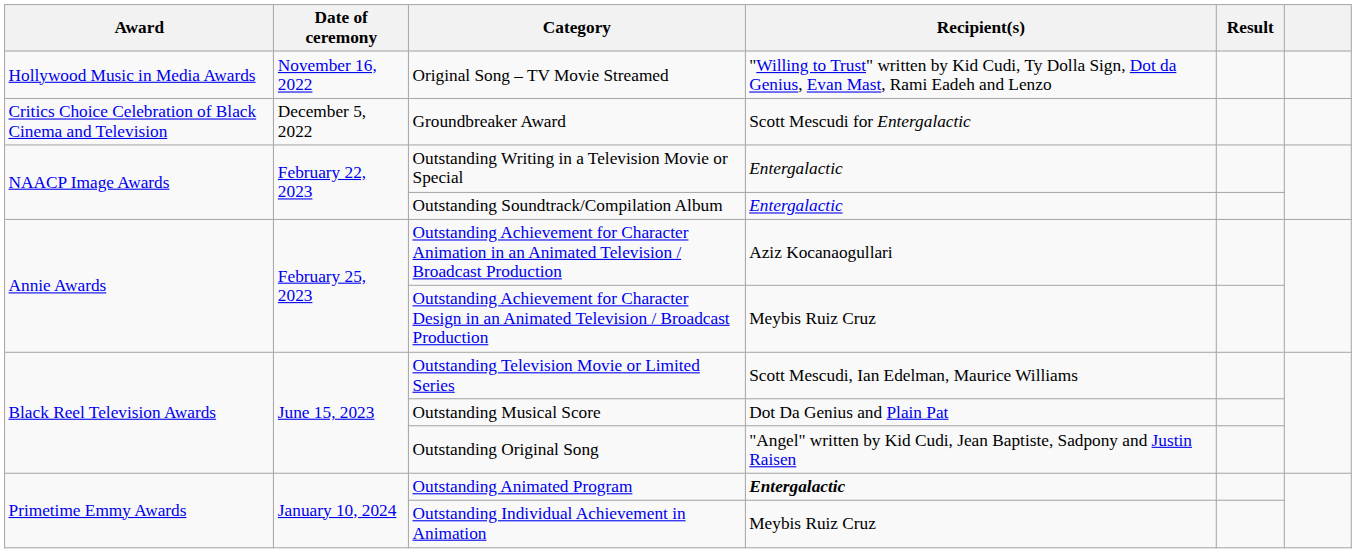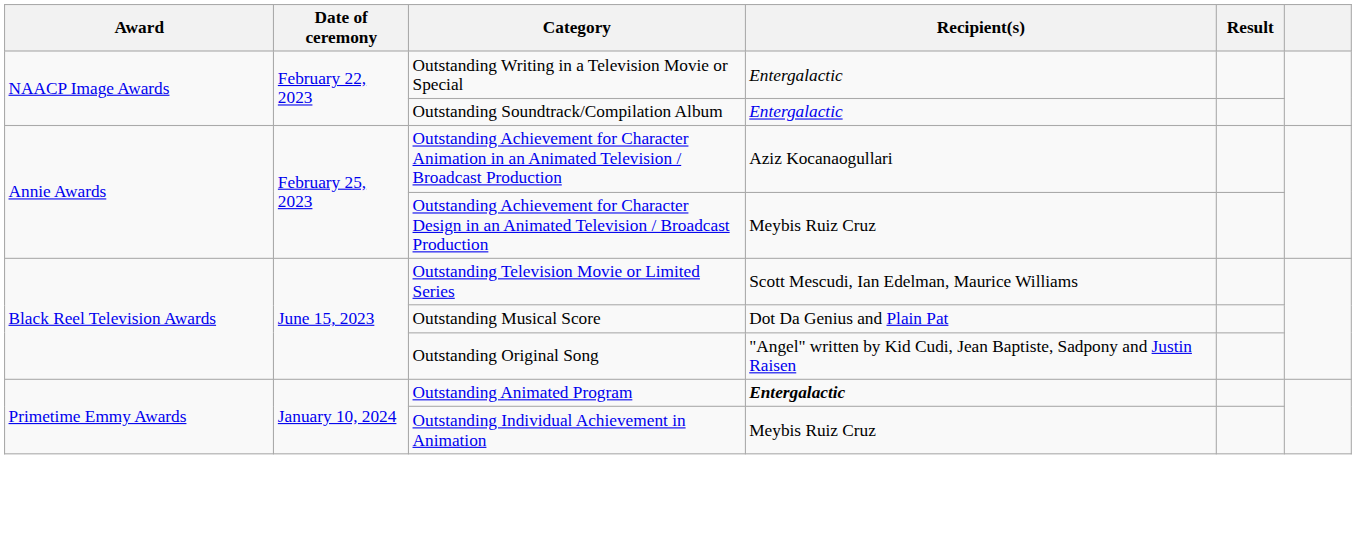- row: Hollywood Music in Media Awards | November 16, 2022 | Original Song – TV Movie Streamed | "Willing to Trust" written by Kid Cudi, Ty Dolla Sign, Dot da Genius, Evan Mast, Rami Eadeh and Lenzo
- row: Critics Choice Celebration of Black Cinema and Television | December 5, 2022 | Groundbreaker Award | Scott Mescudi for Entergalactic
